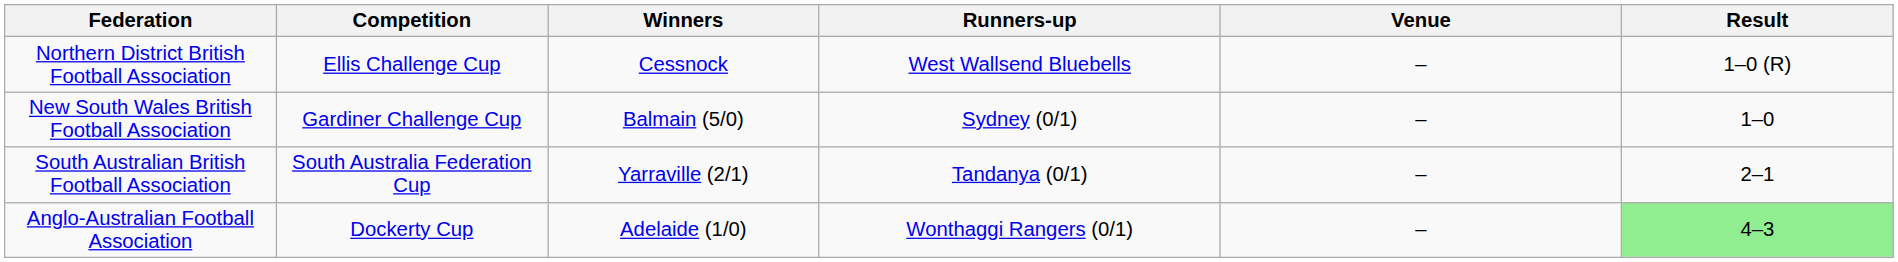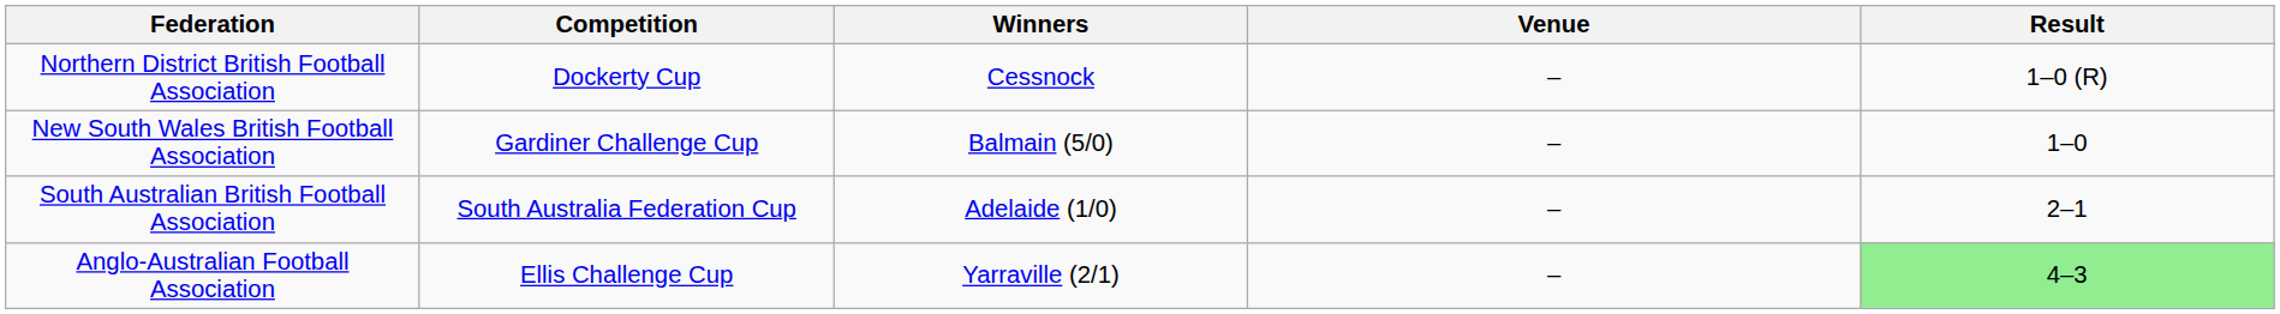- column: Runners-up | West Wallsend Bluebells | Sydney (0/1) | Tandanya (0/1) | Wonthaggi Rangers (0/1)
Northern District British Football Association | Competition: Ellis Challenge Cup -> Dockerty Cup
South Australian British Football Association | Winners: Yarraville (2/1) -> Adelaide (1/0)
Anglo-Australian Football Association | Competition: Dockerty Cup -> Ellis Challenge Cup
Anglo-Australian Football Association | Winners: Adelaide (1/0) -> Yarraville (2/1)
